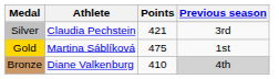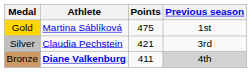rows swapped: Gold <-> Silver
Bronze | Athlete: normal -> bold
Bronze | Points: 410 -> 411
